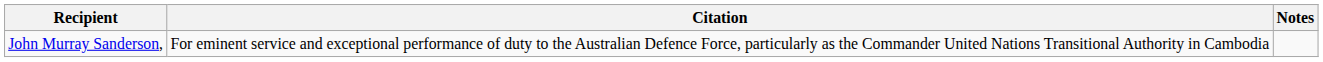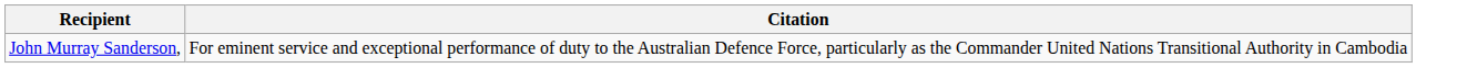- column: Notes
